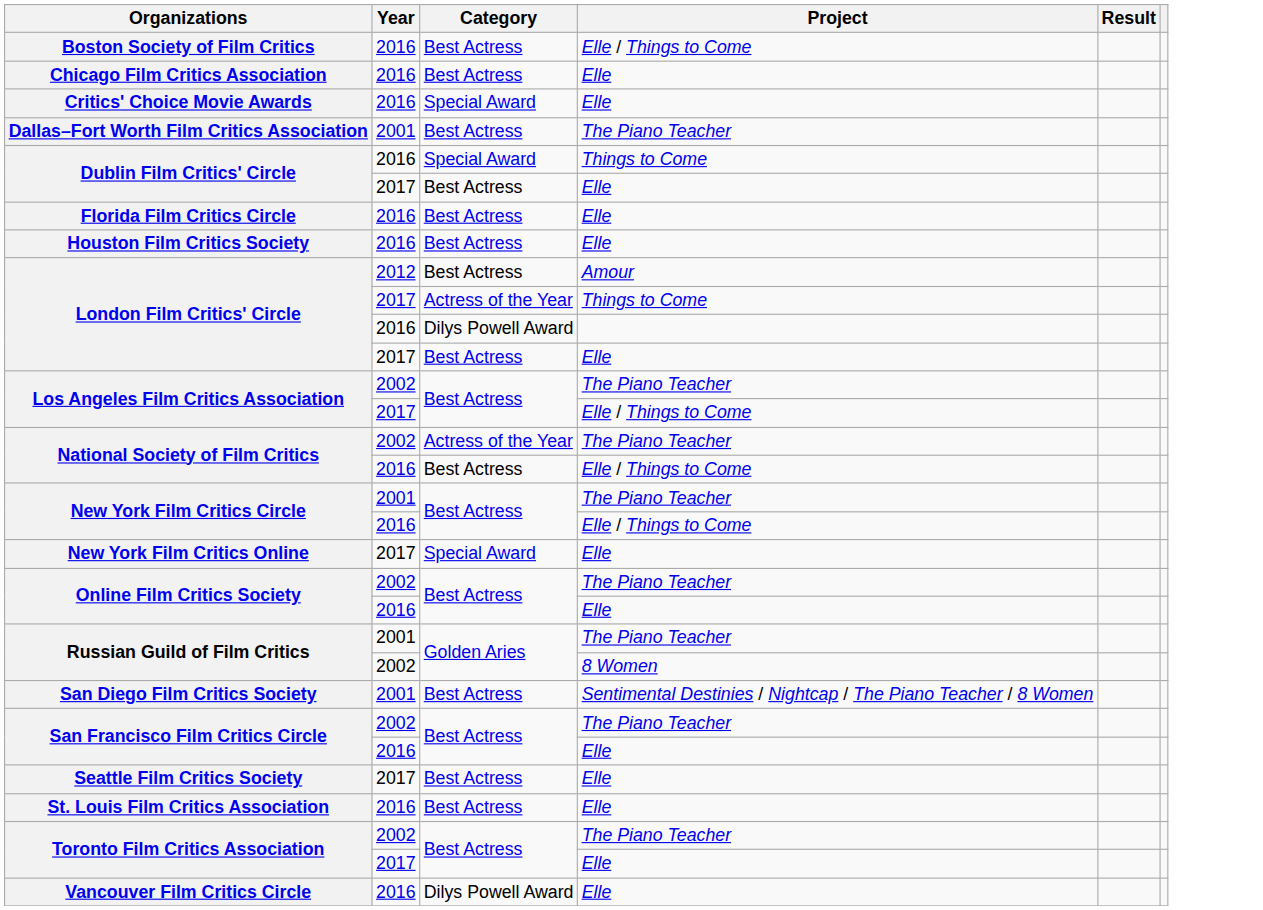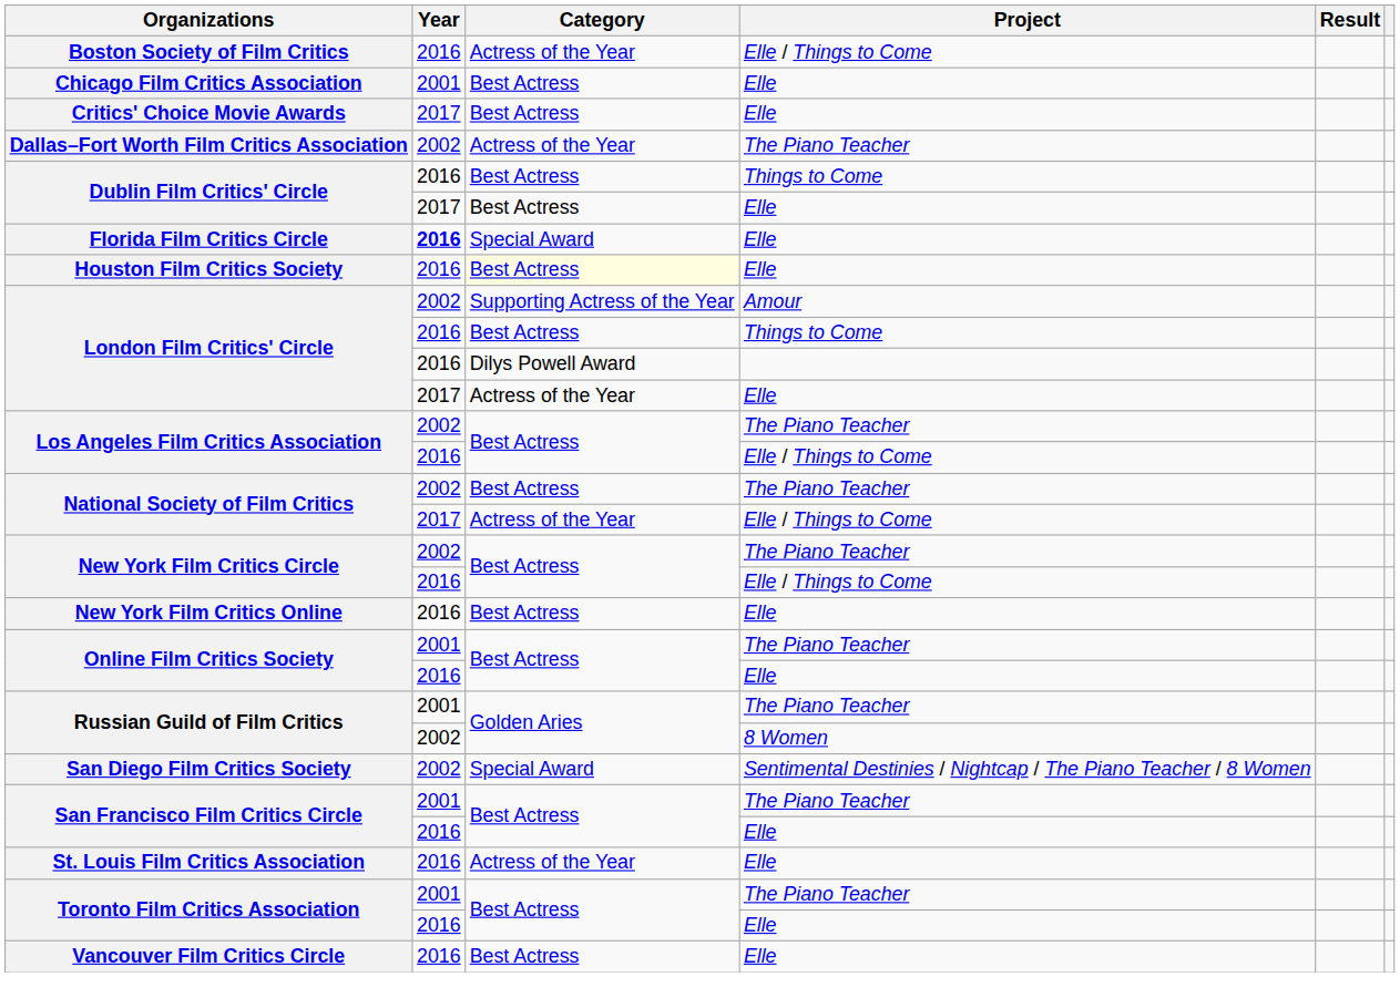Boston Society of Film Critics | Category: Best Actress -> Actress of the Year
Chicago Film Critics Association | Year: 2016 -> 2001
Critics' Choice Movie Awards | Year: 2016 -> 2017
Critics' Choice Movie Awards | Category: Special Award -> Best Actress
Dallas–Fort Worth Film Critics Association | Year: 2001 -> 2002
Dallas–Fort Worth Film Critics Association | Category: Best Actress -> Actress of the Year
Dublin Film Critics' Circle / Things to Come | Category: Special Award -> Best Actress
Florida Film Critics Circle | Year: normal -> bold
Florida Film Critics Circle | Category: Best Actress -> Special Award
Houston Film Critics Society | Category: no background -> lightyellow background
London Film Critics' Circle / Amour | Year: 2012 -> 2002
London Film Critics' Circle / Amour | Category: Best Actress -> Supporting Actress of the Year
London Film Critics' Circle / Things to Come | Year: 2017 -> 2016
London Film Critics' Circle / Things to Come | Category: Actress of the Year -> Best Actress
London Film Critics' Circle / Elle | Category: Best Actress -> Actress of the Year
Los Angeles Film Critics Association / Elle / Things to Come | Year: 2017 -> 2016
National Society of Film Critics / The Piano Teacher | Category: Actress of the Year -> Best Actress
National Society of Film Critics / Elle / Things to Come | Year: 2016 -> 2017
National Society of Film Critics / Elle / Things to Come | Category: Best Actress -> Actress of the Year
New York Film Critics Circle / The Piano Teacher | Year: 2001 -> 2002
New York Film Critics Online | Year: 2017 -> 2016
New York Film Critics Online | Category: Special Award -> Best Actress
Online Film Critics Society / The Piano Teacher | Year: 2002 -> 2001
San Diego Film Critics Society | Year: 2001 -> 2002
San Diego Film Critics Society | Category: Best Actress -> Special Award
San Francisco Film Critics Circle / The Piano Teacher | Year: 2002 -> 2001
- row: Seattle Film Critics Society | 2017 | Best Actress | Elle
St. Louis Film Critics Association | Category: Best Actress -> Actress of the Year
Toronto Film Critics Association / The Piano Teacher | Year: 2002 -> 2001
Toronto Film Critics Association / Elle | Year: 2017 -> 2016
Vancouver Film Critics Circle | Category: Dilys Powell Award -> Best Actress
